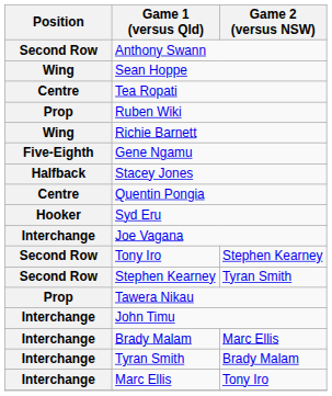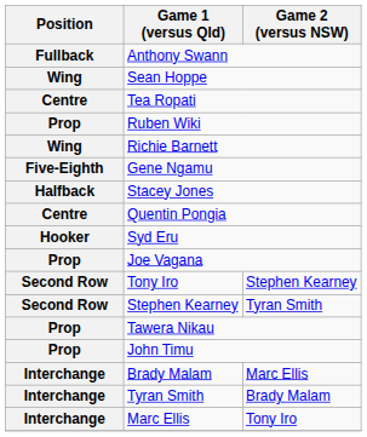Anthony Swann | Position: Second Row -> Fullback
Joe Vagana | Position: Interchange -> Prop
John Timu | Position: Interchange -> Prop
